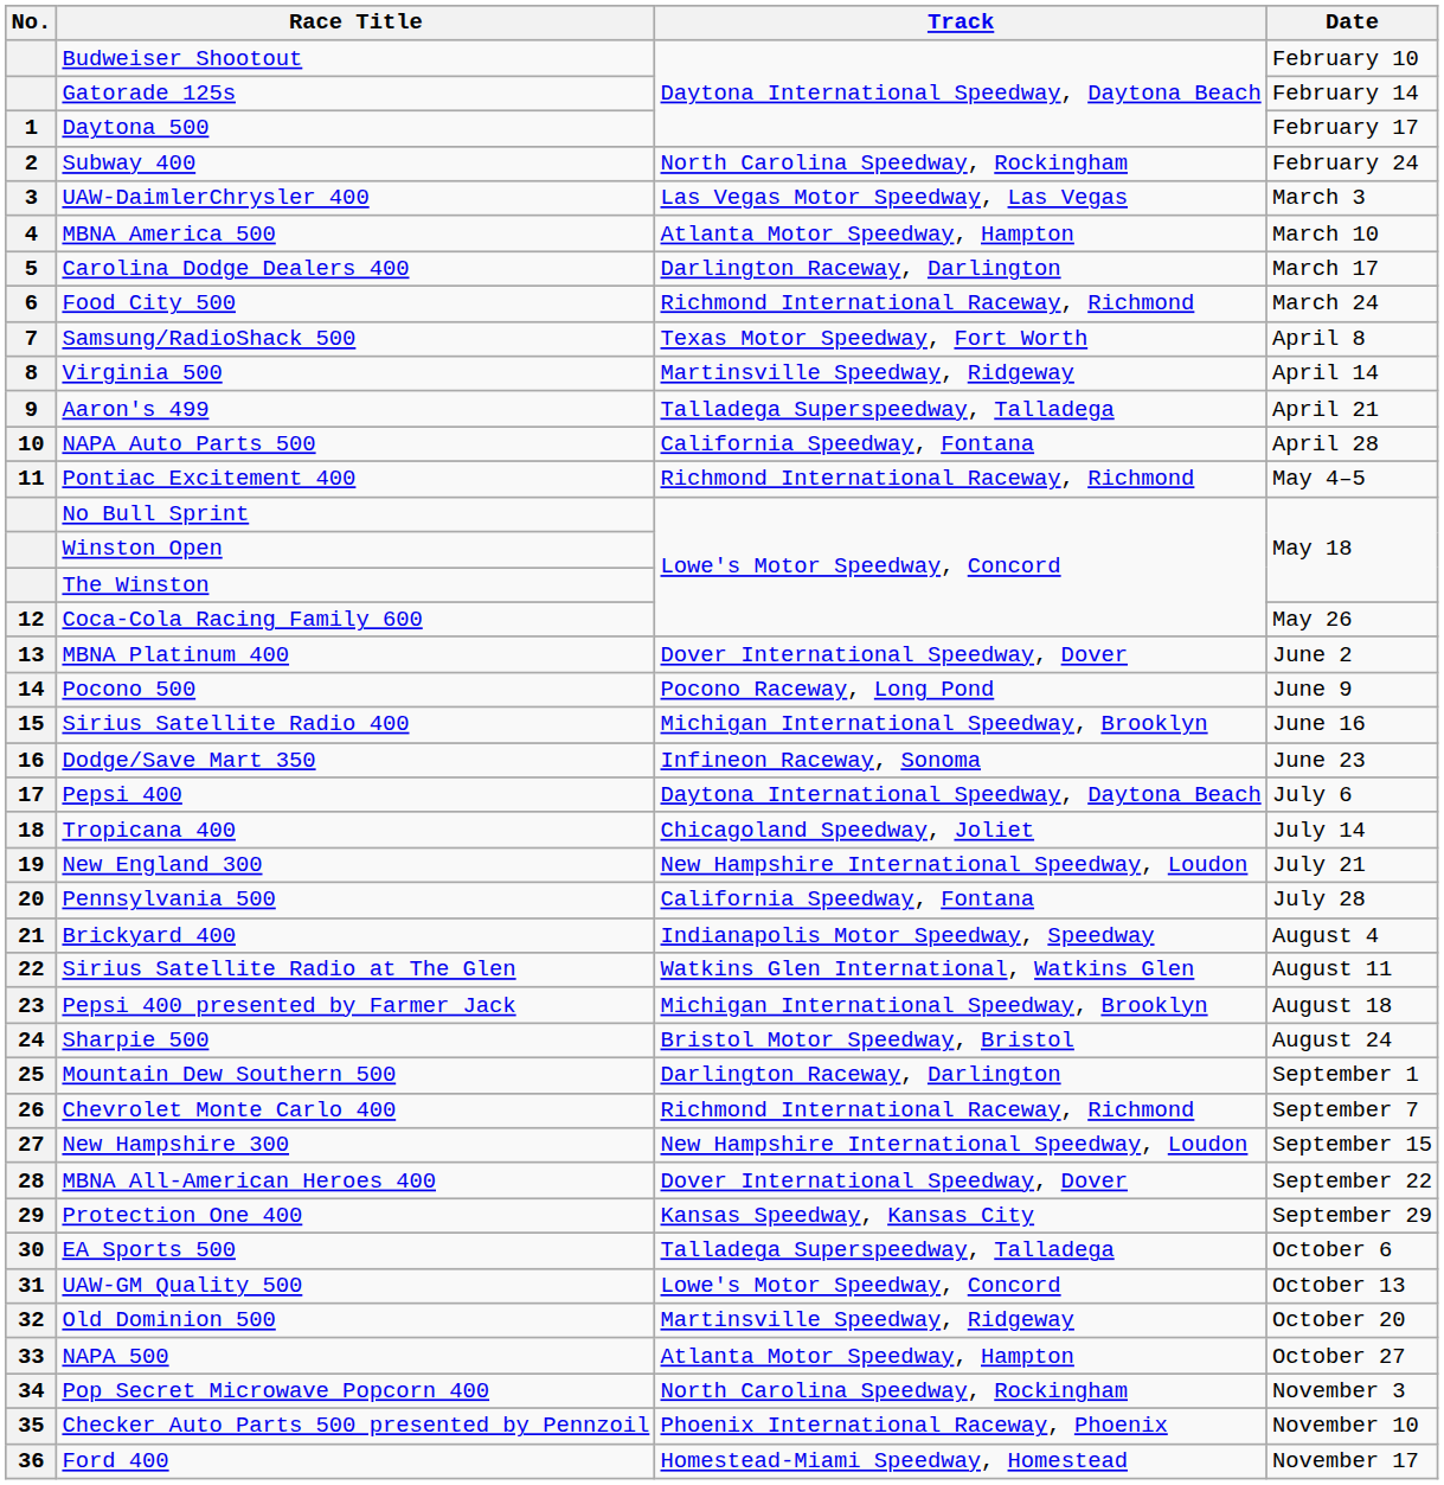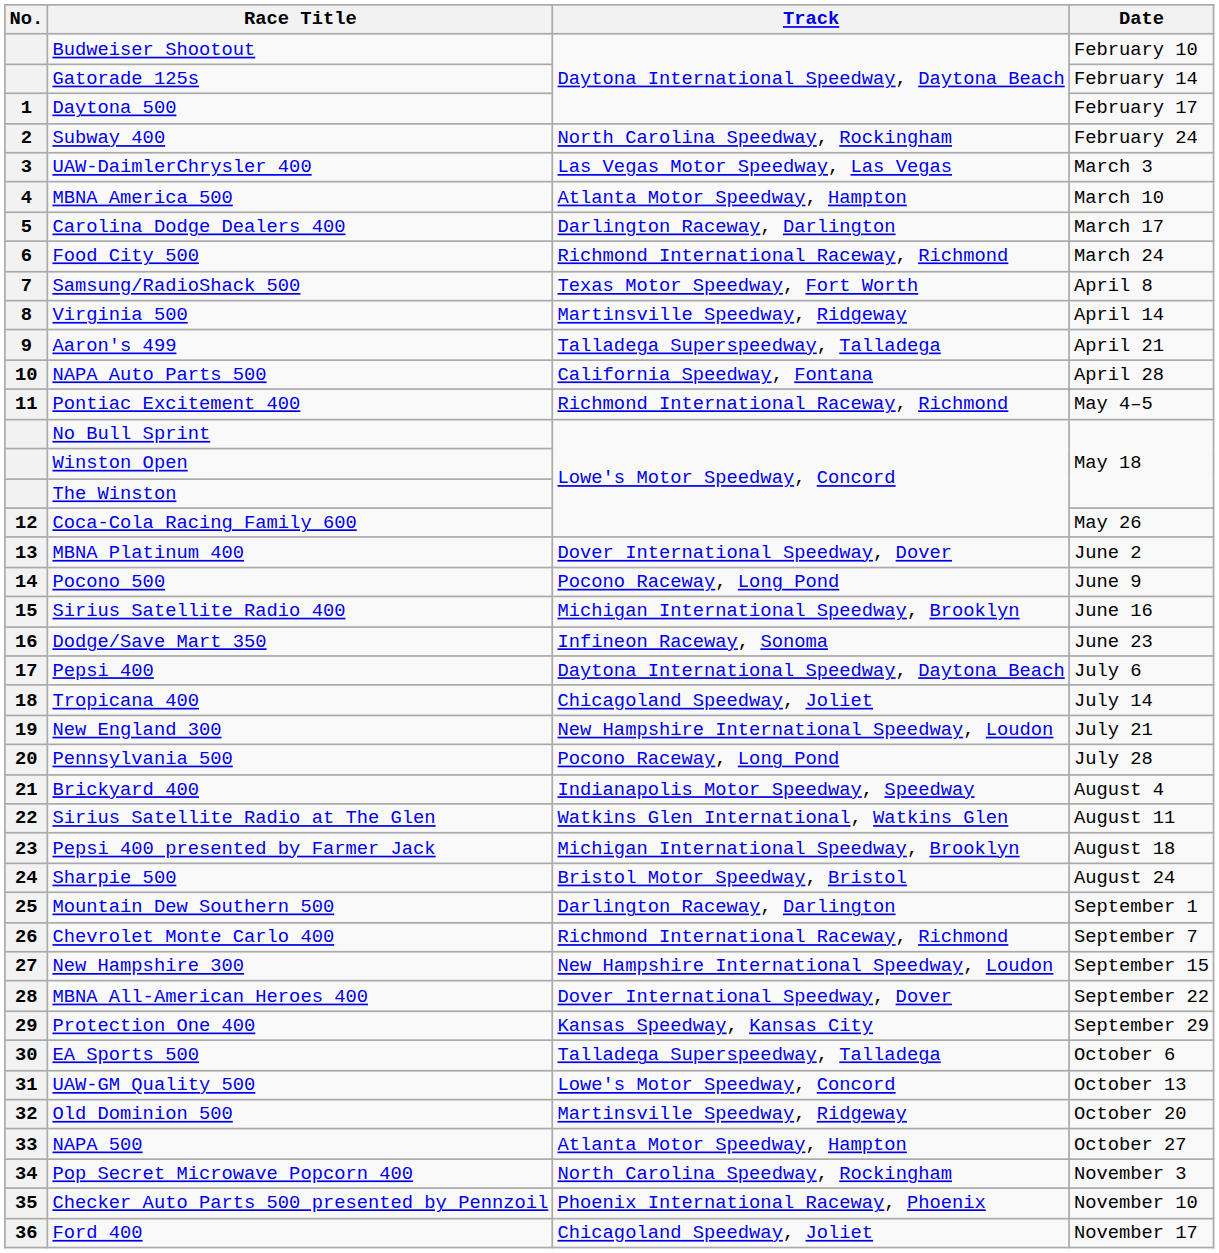Pennsylvania 500 | Track: California Speedway, Fontana -> Pocono Raceway, Long Pond
Ford 400 | Track: Homestead-Miami Speedway, Homestead -> Chicagoland Speedway, Joliet
